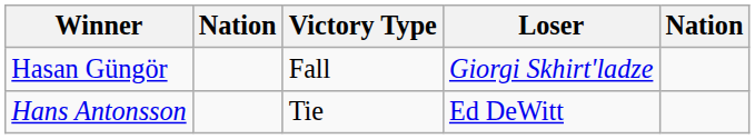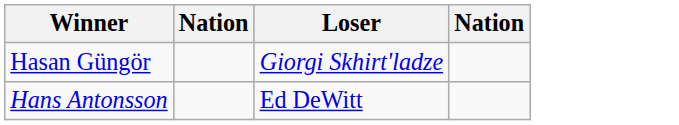- column: Victory Type | Fall | Tie
